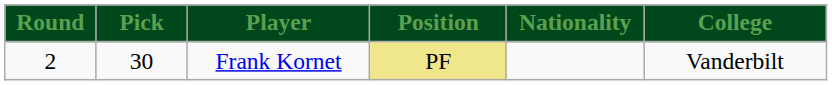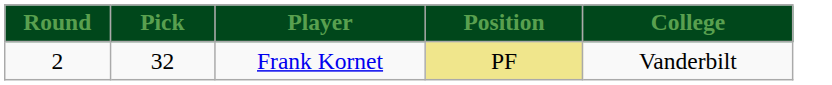- column: Nationality
Frank Kornet | Pick: 30 -> 32
